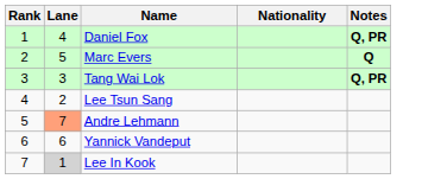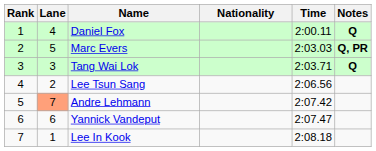+ column: Time | 2:00.11 | 2:03.03 | 2:03.71 | 2:06.56 | 2:07.42 | 2:07.47 | 2:08.18
Daniel Fox | Notes: Q, PR -> Q
Marc Evers | Notes: Q -> Q, PR
Tang Wai Lok | Notes: Q, PR -> Q
Lee In Kook | Lane: lightgrey background -> no background
